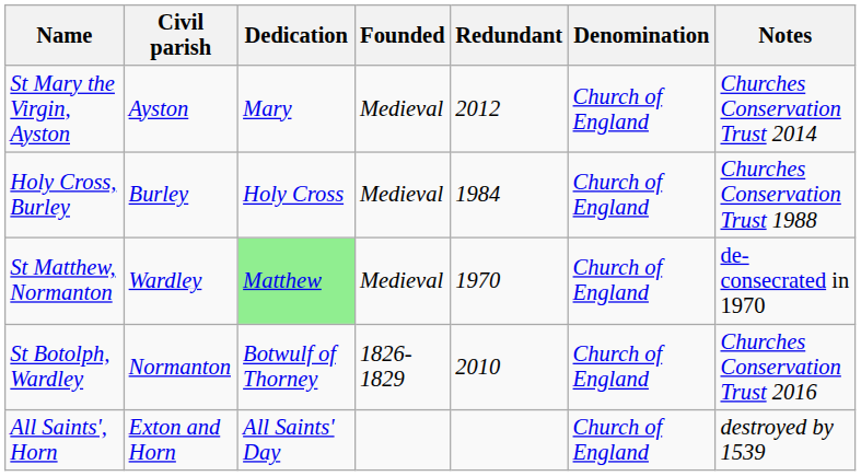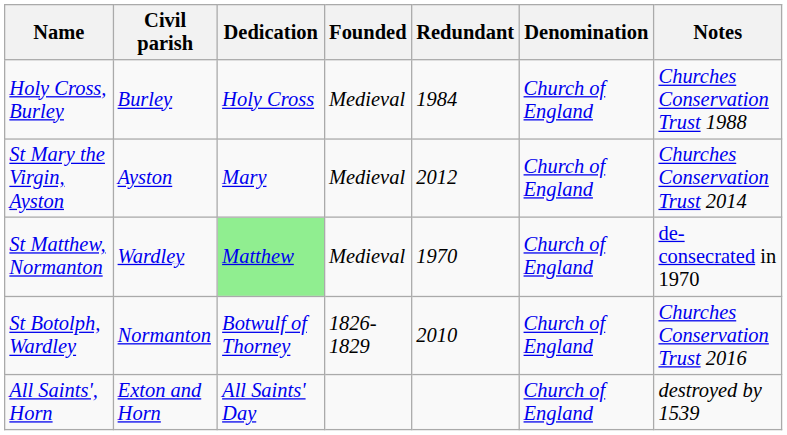rows swapped: St Mary the Virgin, Ayston <-> Holy Cross, Burley
